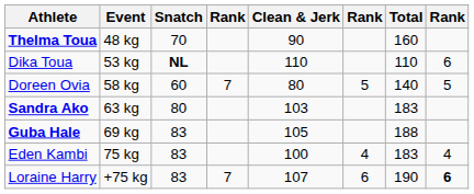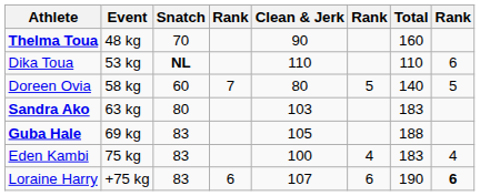Loraine Harry | column 4: 7 -> 6
